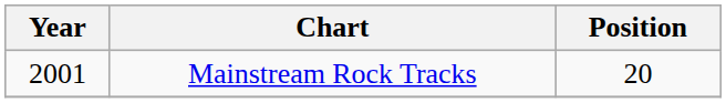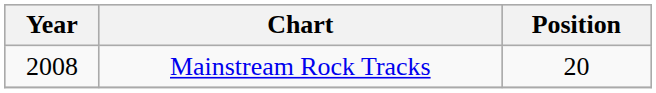Mainstream Rock Tracks | Year: 2001 -> 2008
